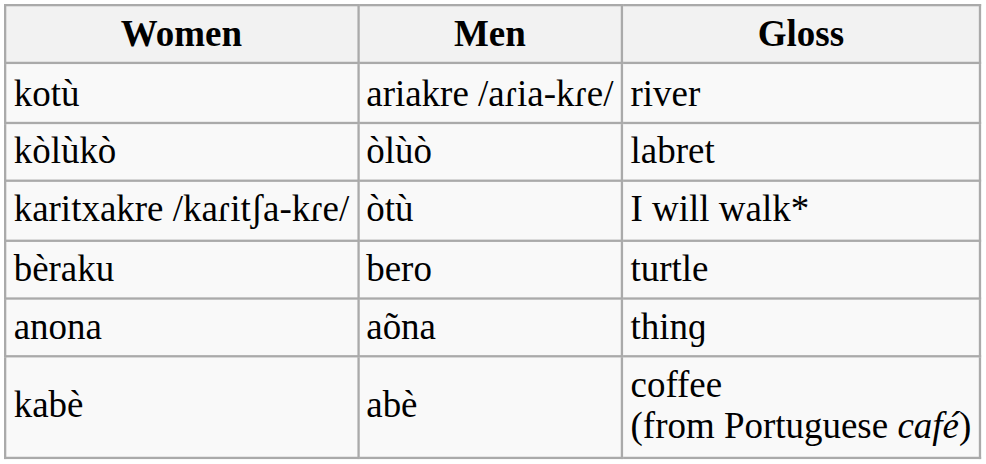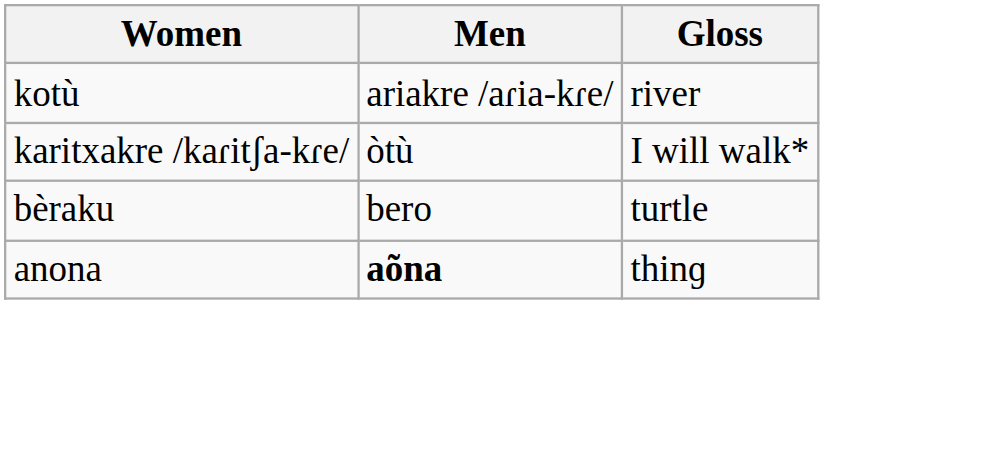- row: kòlùkò | òlùò | labret
anona | Men: normal -> bold
- row: kabè | abè | coffee (from Portuguese café)
